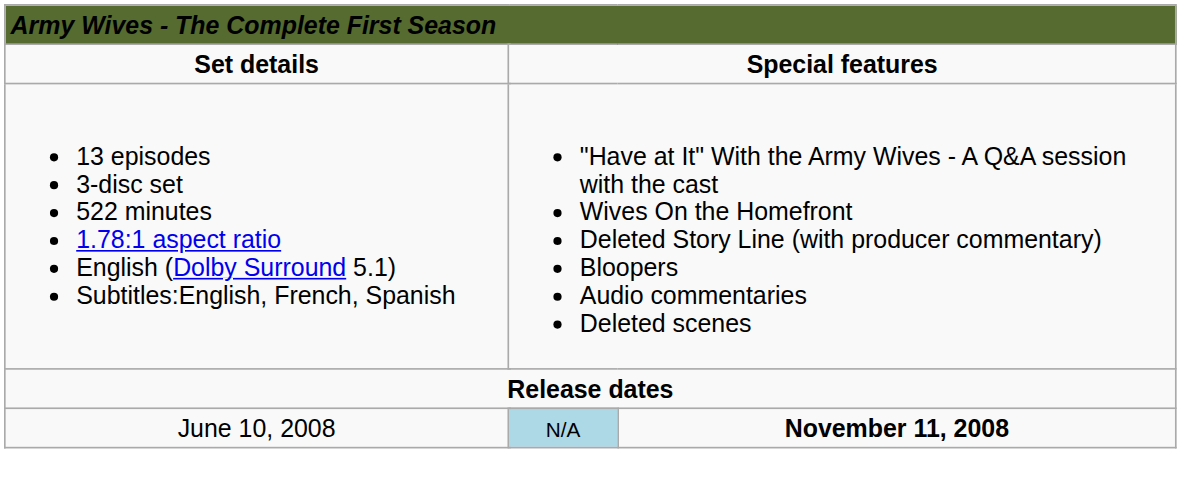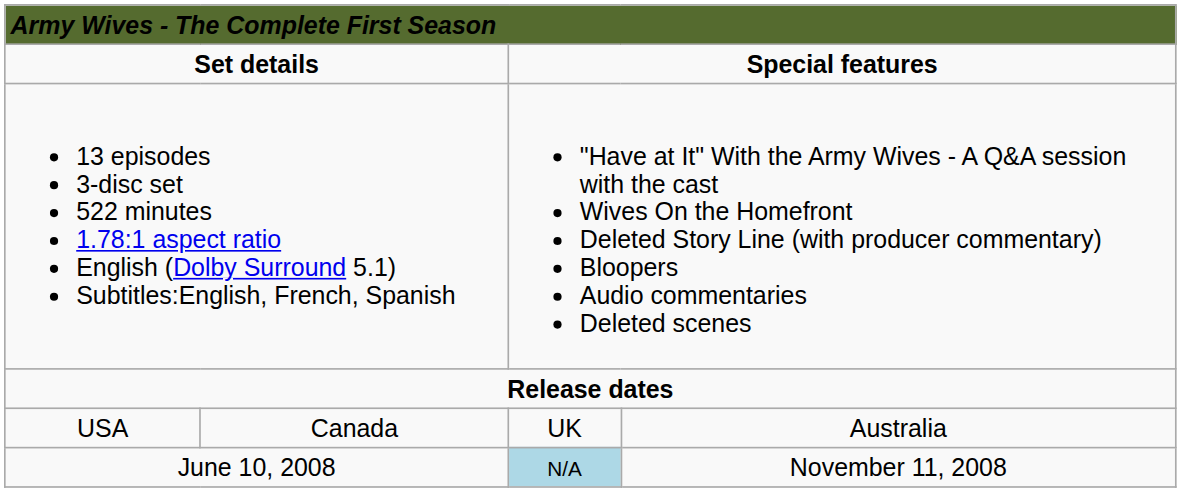+ row: USA | Canada | UK | Australia
June 10, 2008 | column 4: bold -> normal
